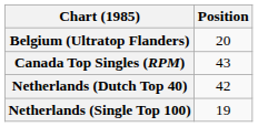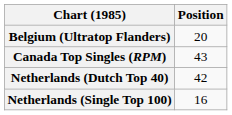Netherlands (Single Top 100) | Position: 19 -> 16
